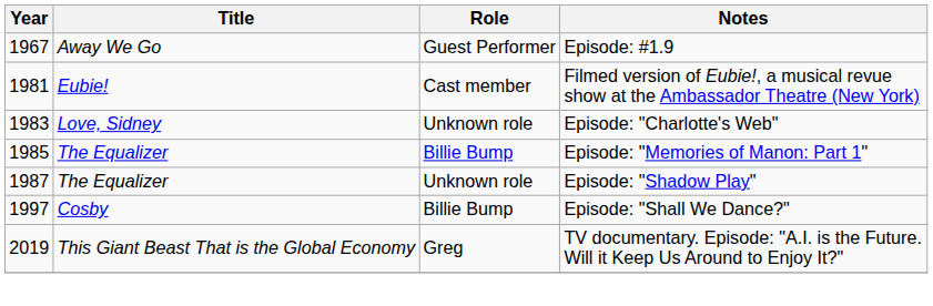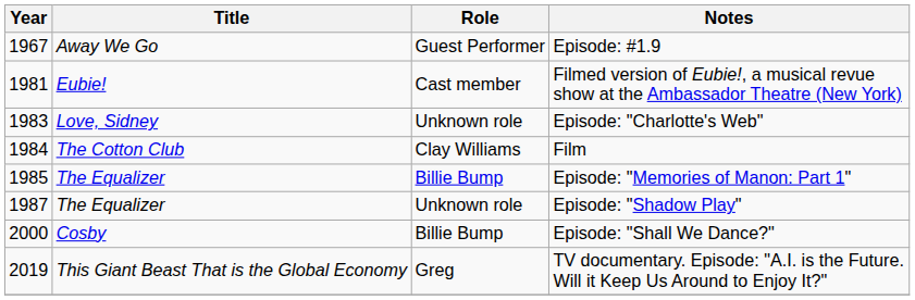+ row: 1984 | The Cotton Club | Clay Williams | Film
Episode: "Shall We Dance?" | Year: 1997 -> 2000
